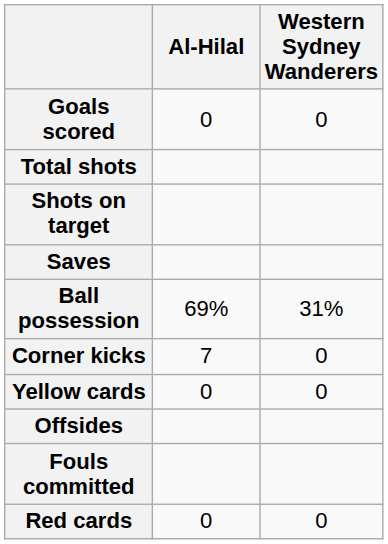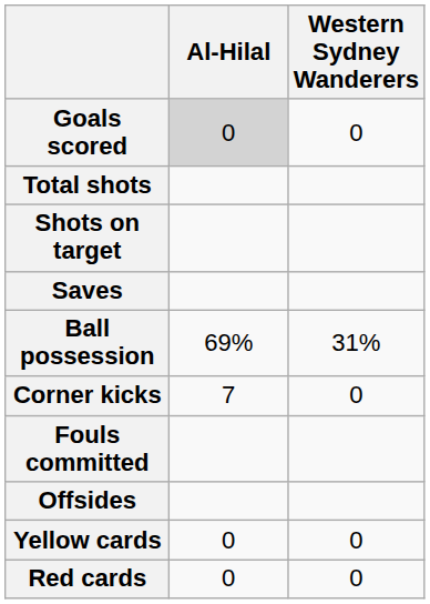Goals scored | Al-Hilal: no background -> lightgrey background
rows swapped: Fouls committed <-> Yellow cards
